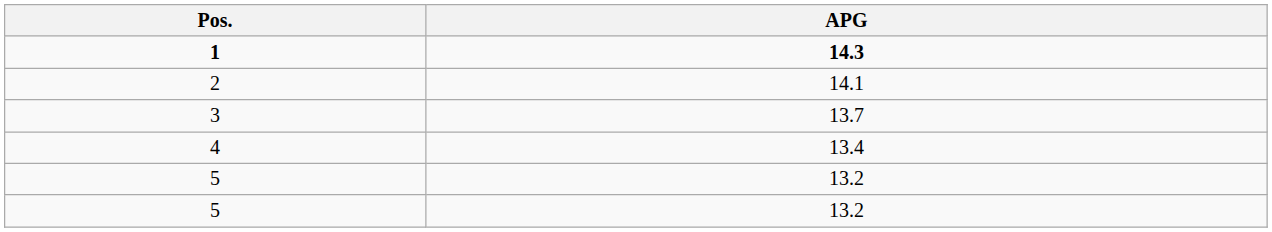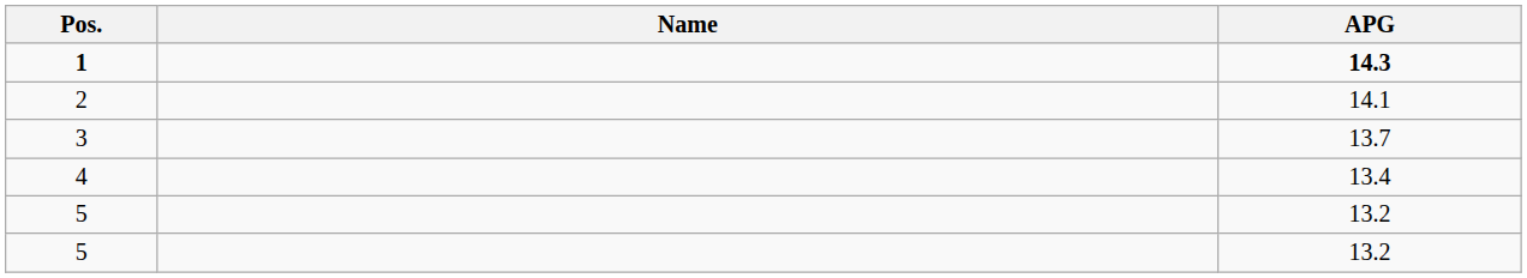+ column: Name
